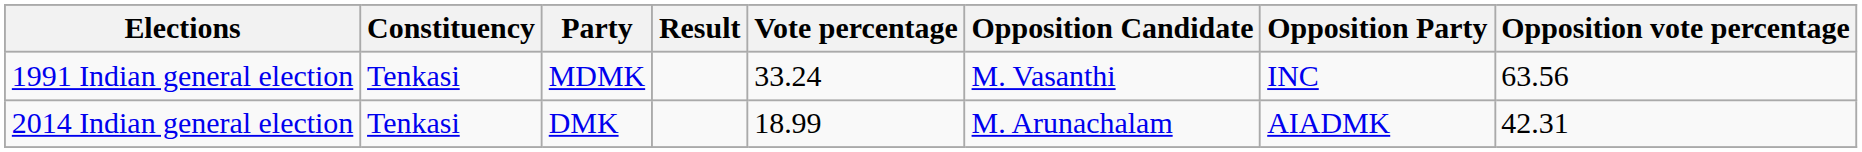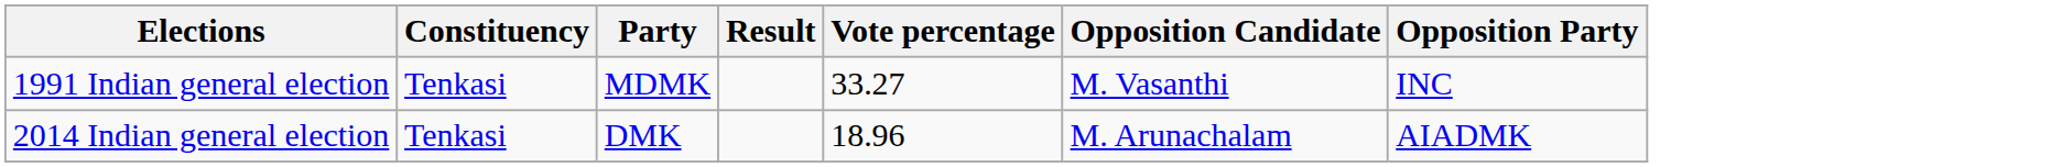- column: Opposition vote percentage | 63.56 | 42.31
1991 Indian general election | Vote percentage: 33.24 -> 33.27
2014 Indian general election | Vote percentage: 18.99 -> 18.96
